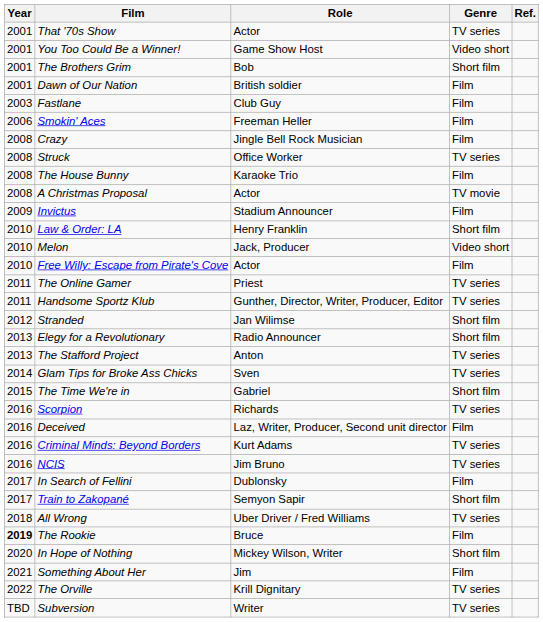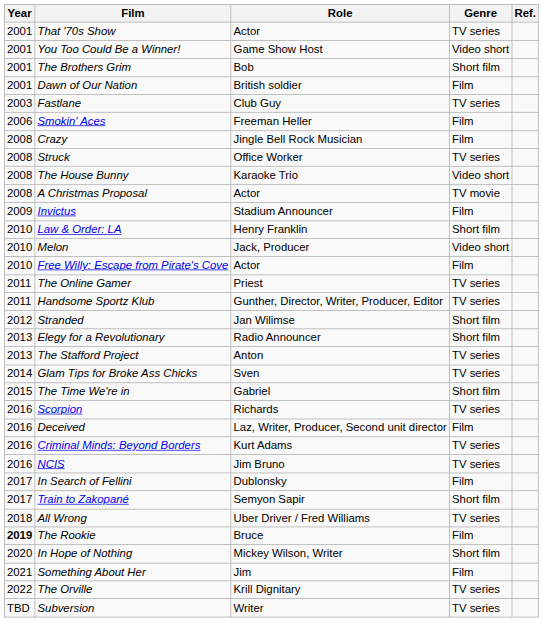Fastlane | Genre: Film -> TV series
The House Bunny | Genre: Film -> Video short
